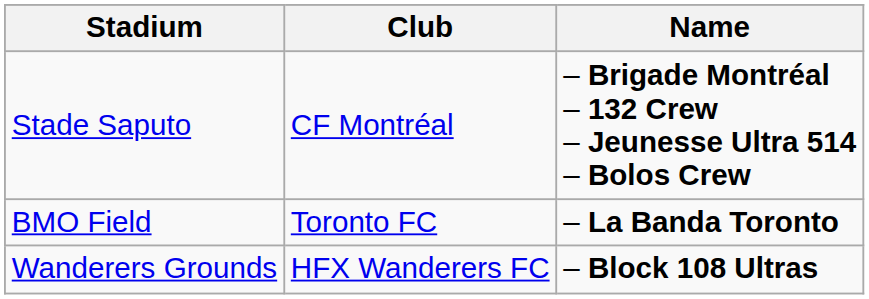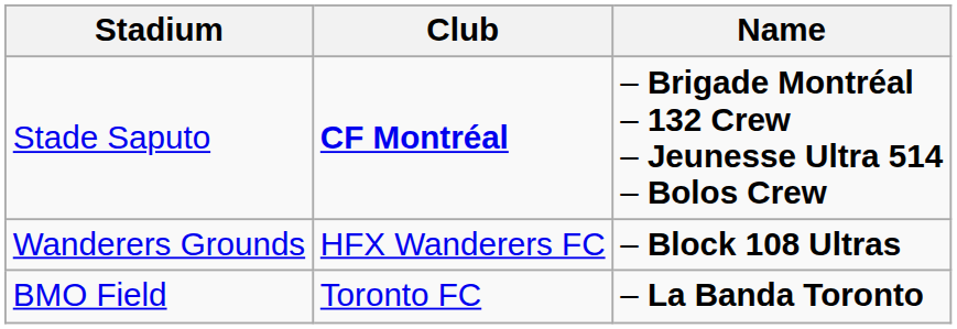Stade Saputo | Club: normal -> bold
rows swapped: BMO Field <-> Wanderers Grounds
